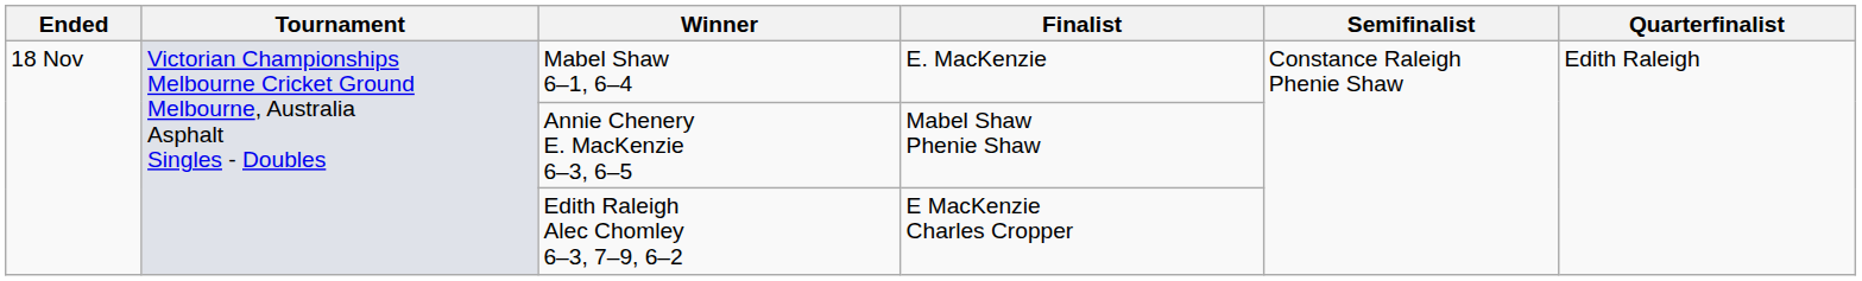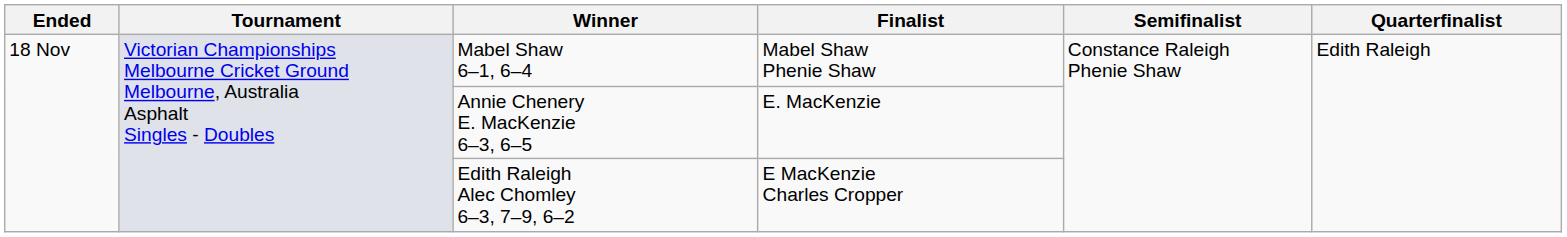Mabel Shaw 6–1, 6–4 | Finalist: E. MacKenzie -> Mabel Shaw Phenie Shaw
Annie Chenery E. MacKenzie 6–3, 6–5 | Finalist: Mabel Shaw Phenie Shaw -> E. MacKenzie
